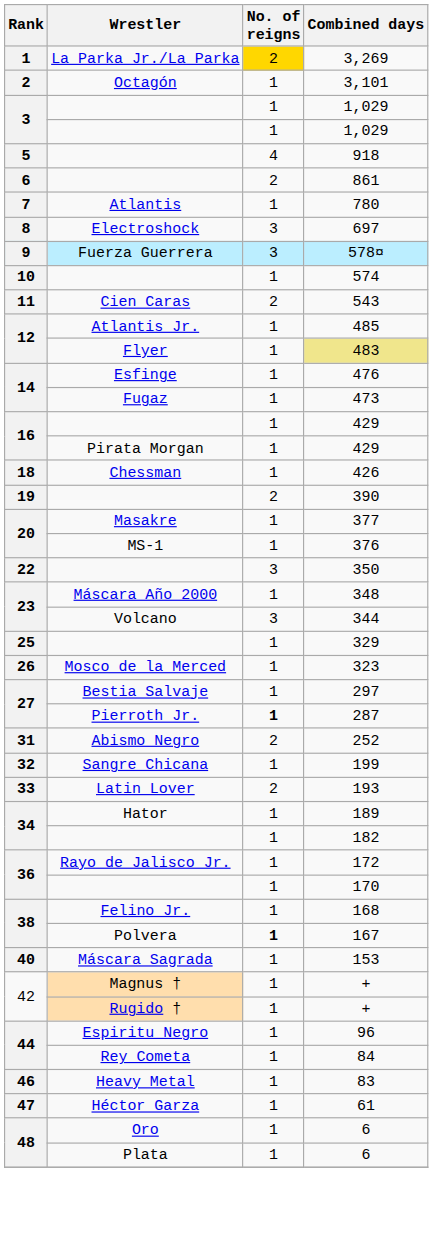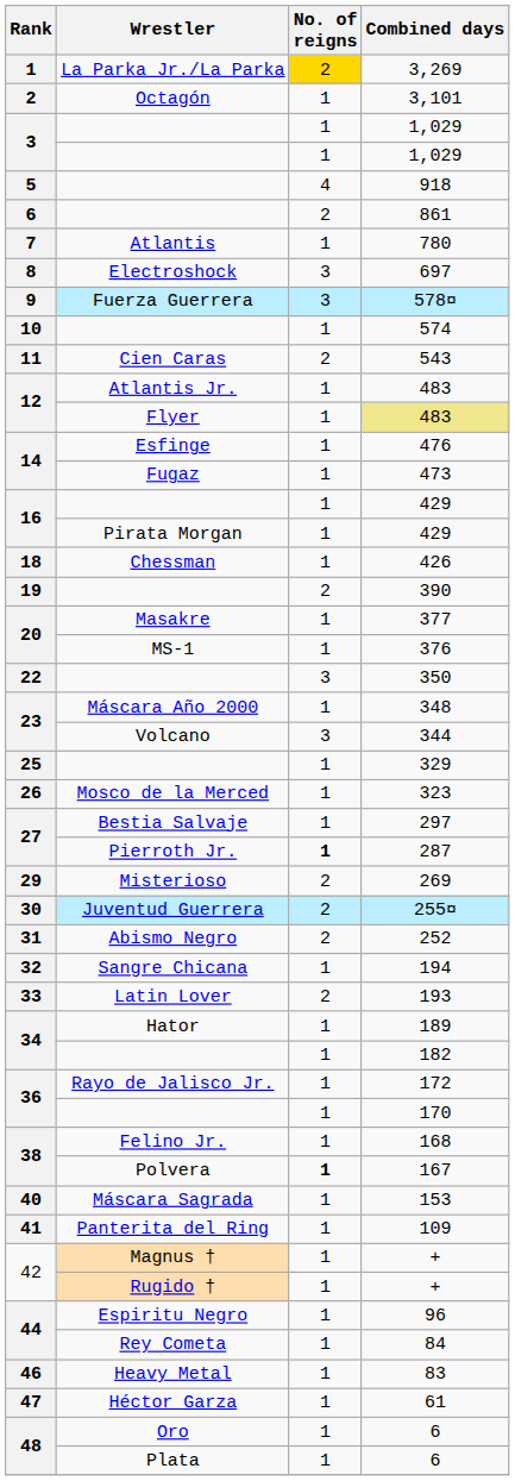Atlantis Jr. | Combined days: 485 -> 483
+ row: 29 | Misterioso | 2 | 269
+ row: 30 | Juventud Guerrera | 2 | 255¤
Sangre Chicana | Combined days: 199 -> 194
+ row: 41 | Panterita del Ring | 1 | 109
